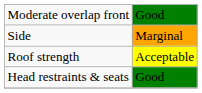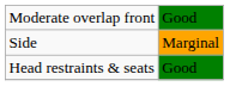- row: Roof strength | Acceptable
